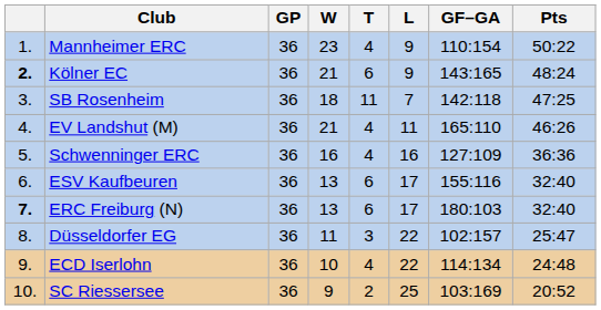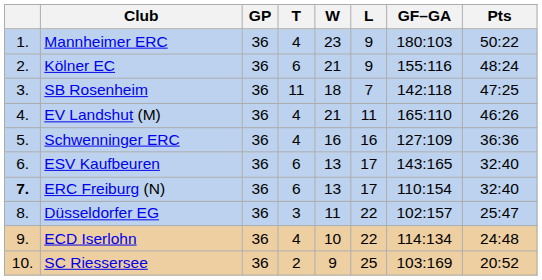columns swapped: W <-> T
Mannheimer ERC | GF–GA: 110:154 -> 180:103
Kölner EC | column 1: bold -> normal
Kölner EC | GF–GA: 143:165 -> 155:116
ESV Kaufbeuren | GF–GA: 155:116 -> 143:165
ERC Freiburg (N) | GF–GA: 180:103 -> 110:154
